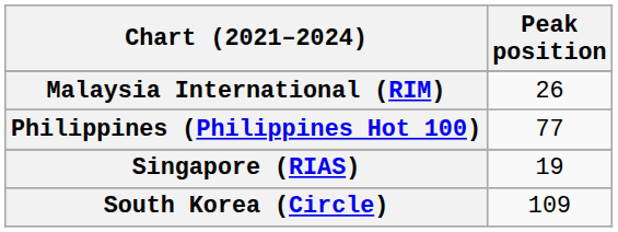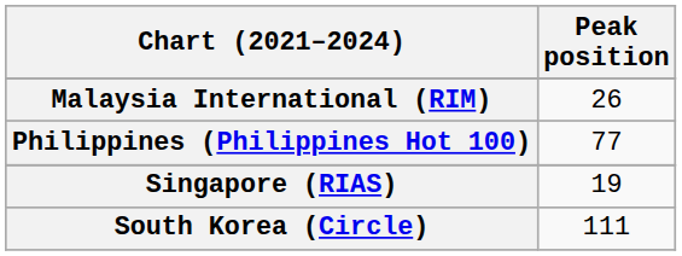South Korea (Circle) | Peak position: 109 -> 111
